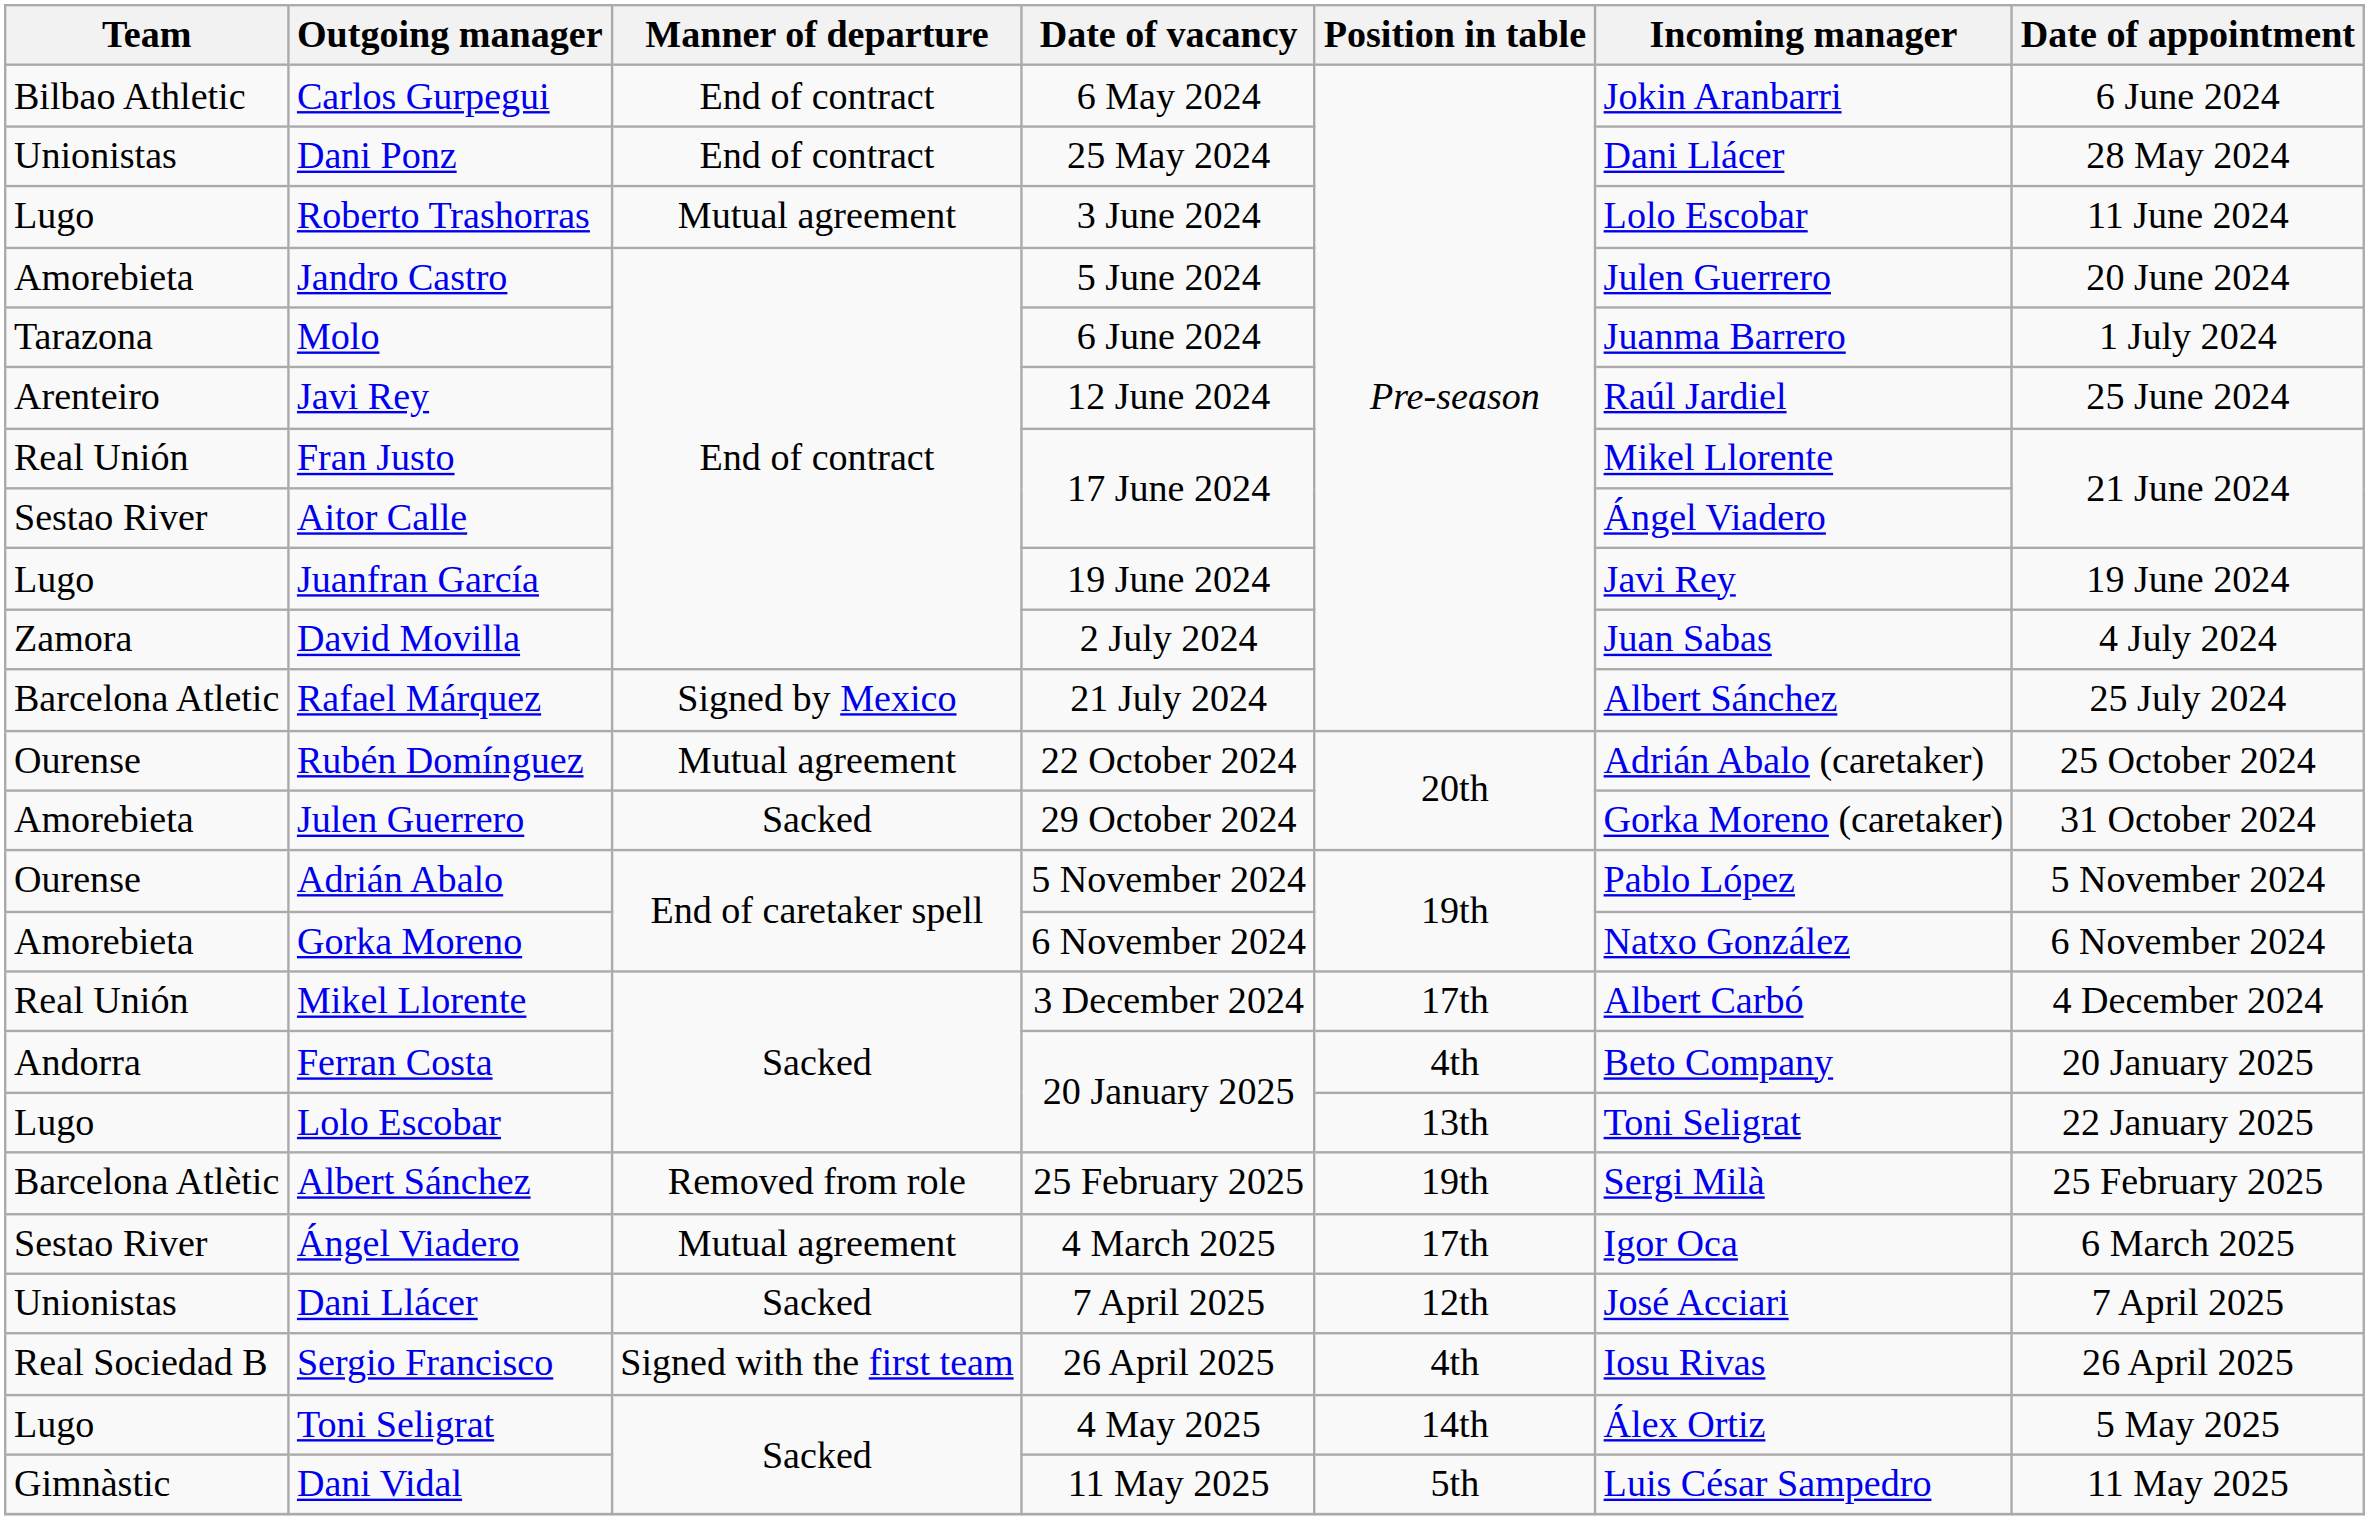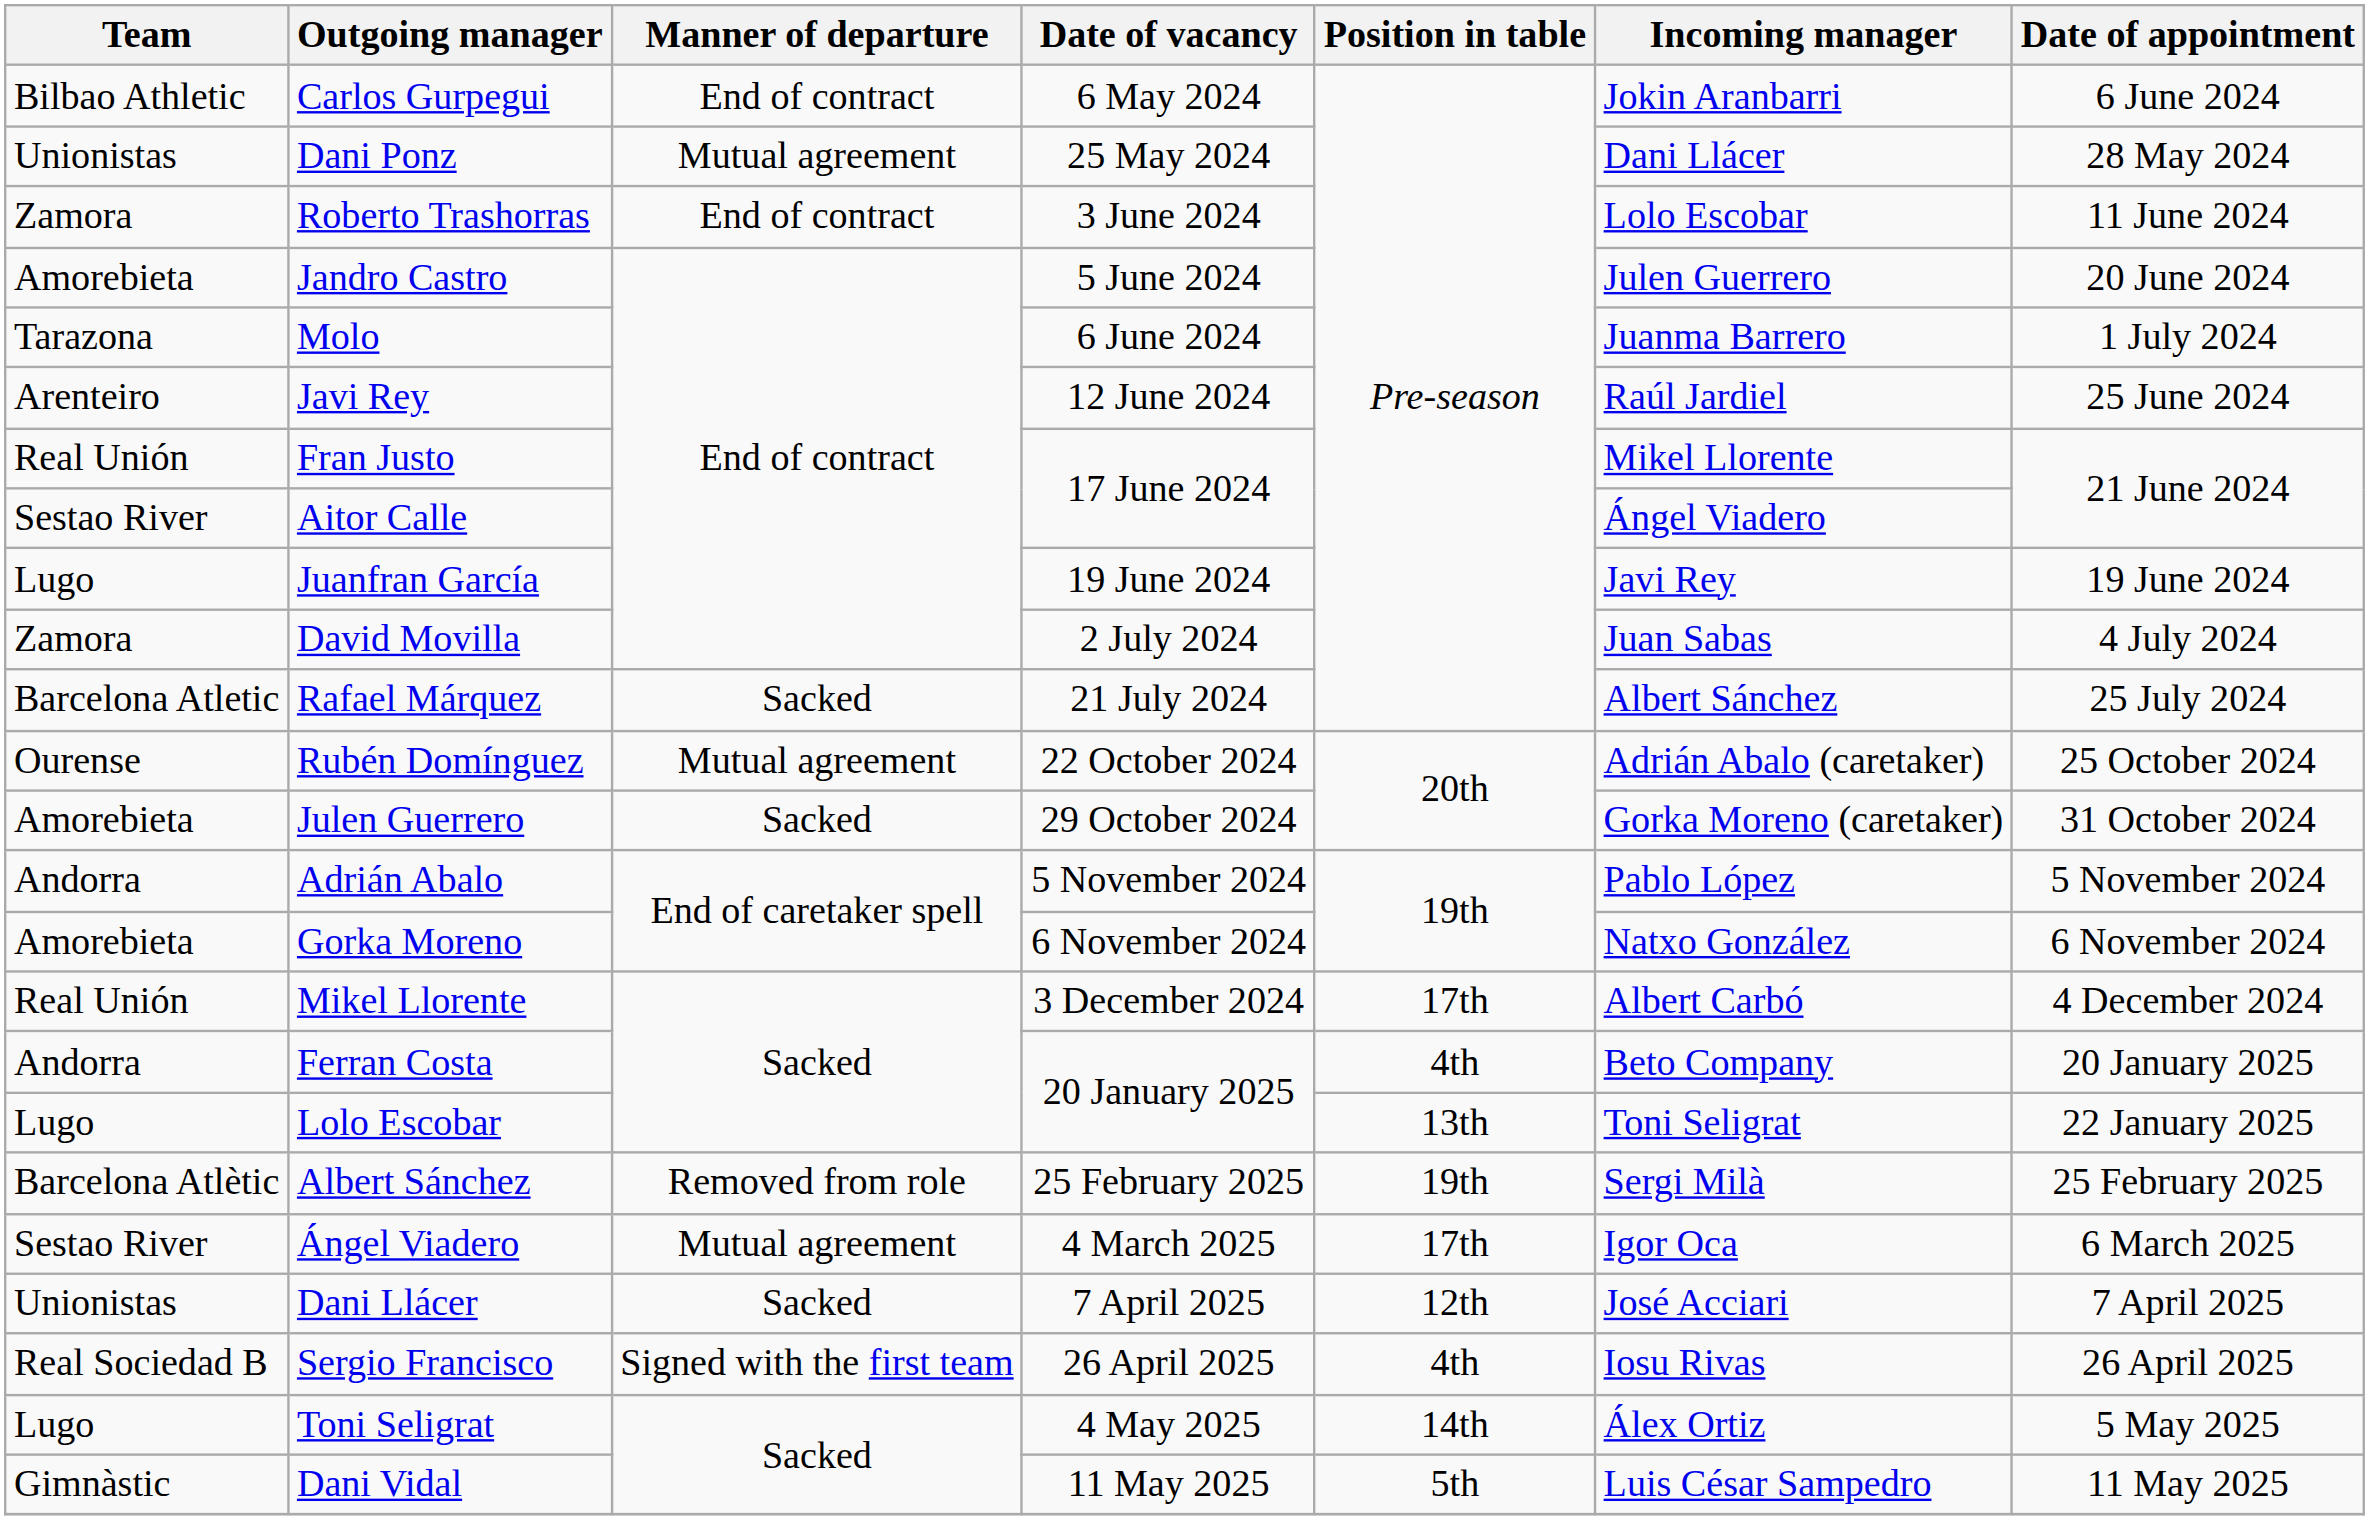Dani Ponz | Manner of departure: End of contract -> Mutual agreement
Roberto Trashorras | Team: Lugo -> Zamora
Roberto Trashorras | Manner of departure: Mutual agreement -> End of contract
Rafael Márquez | Manner of departure: Signed by Mexico -> Sacked
Adrián Abalo | Team: Ourense -> Andorra
